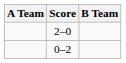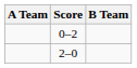rows swapped: 2–0 <-> 0–2
